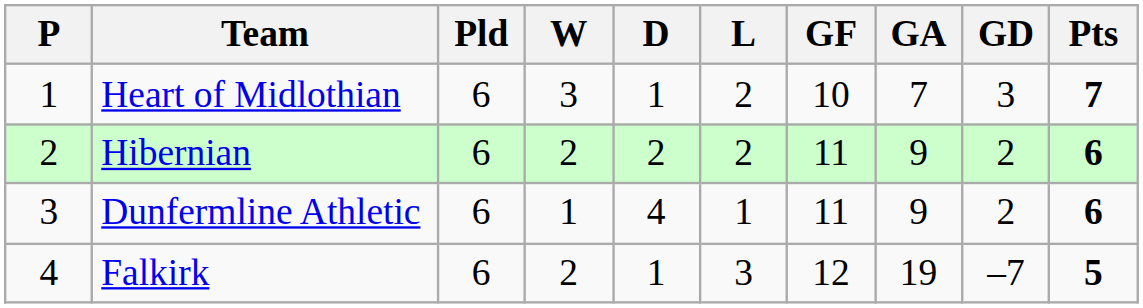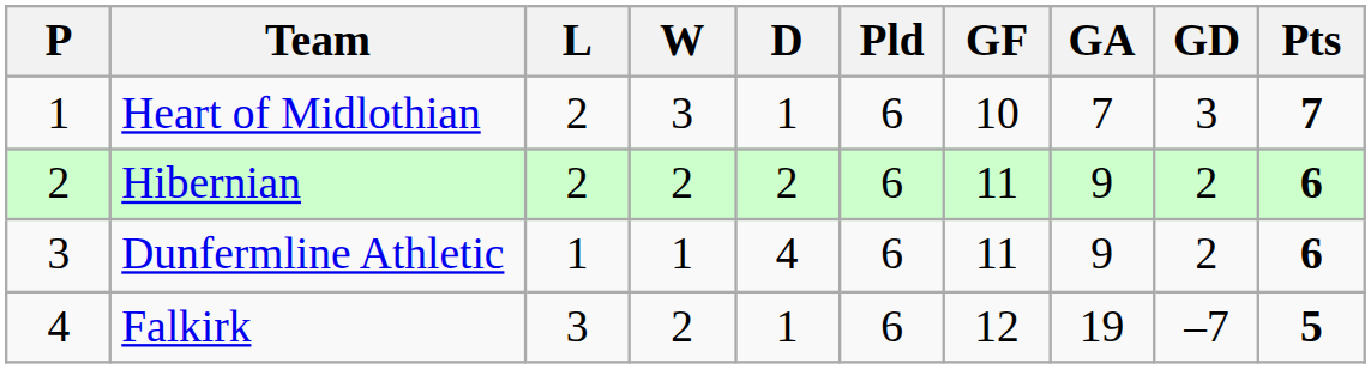columns swapped: Pld <-> L
